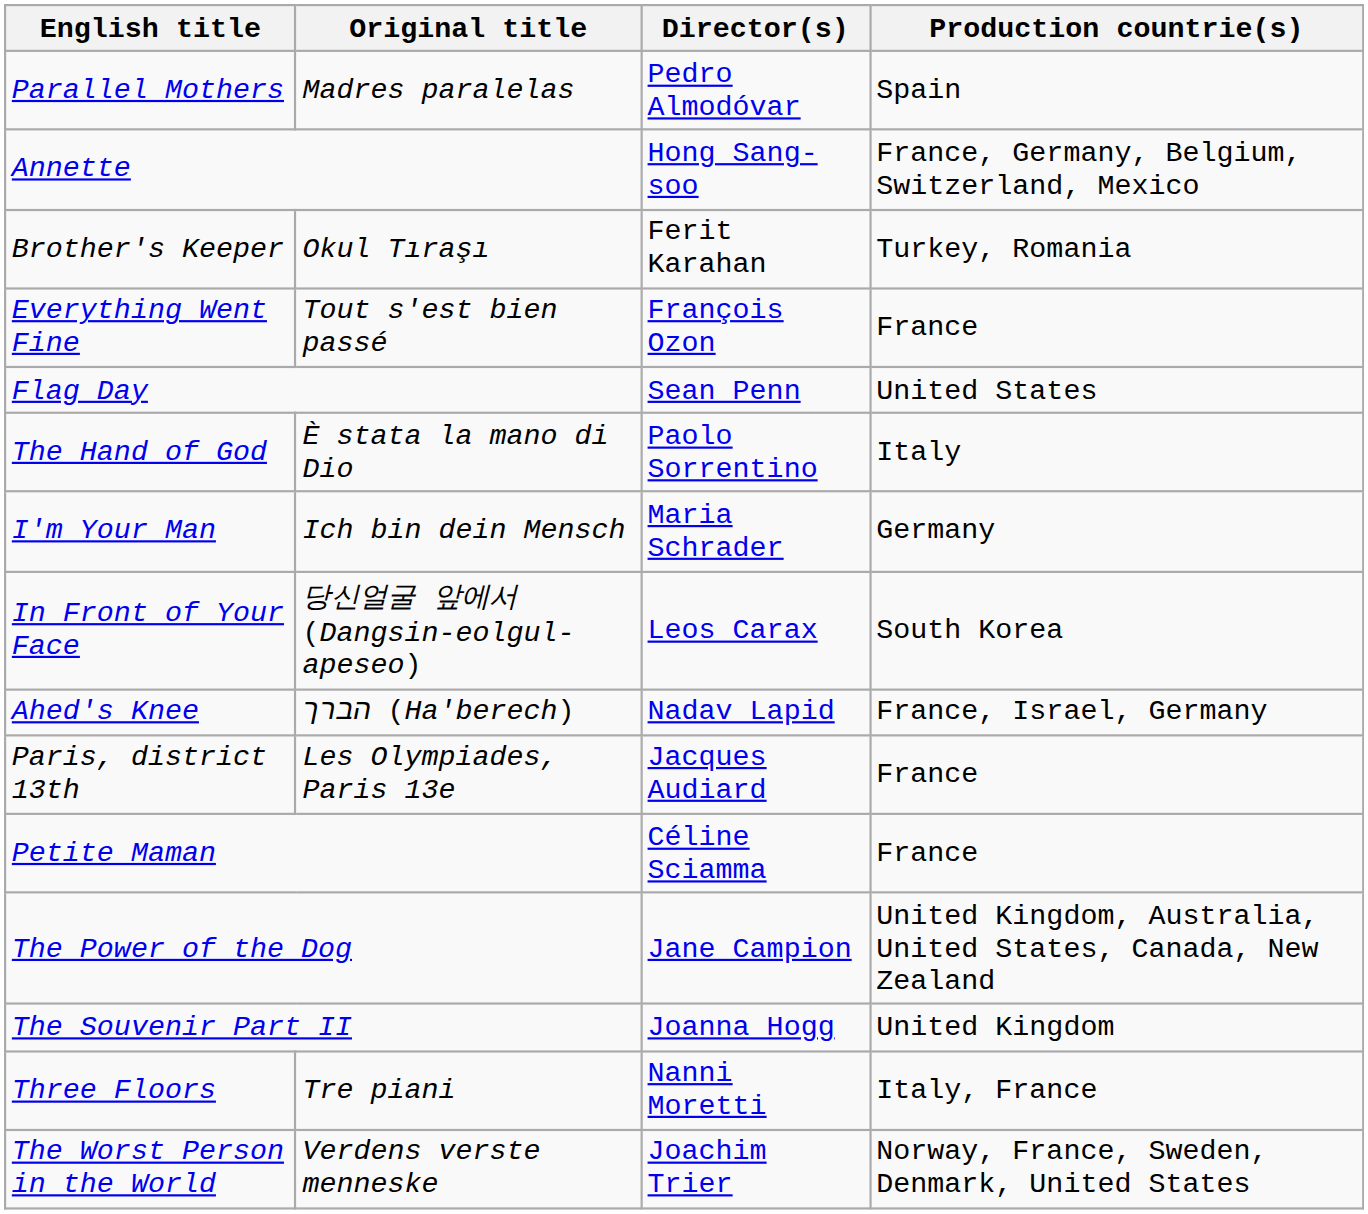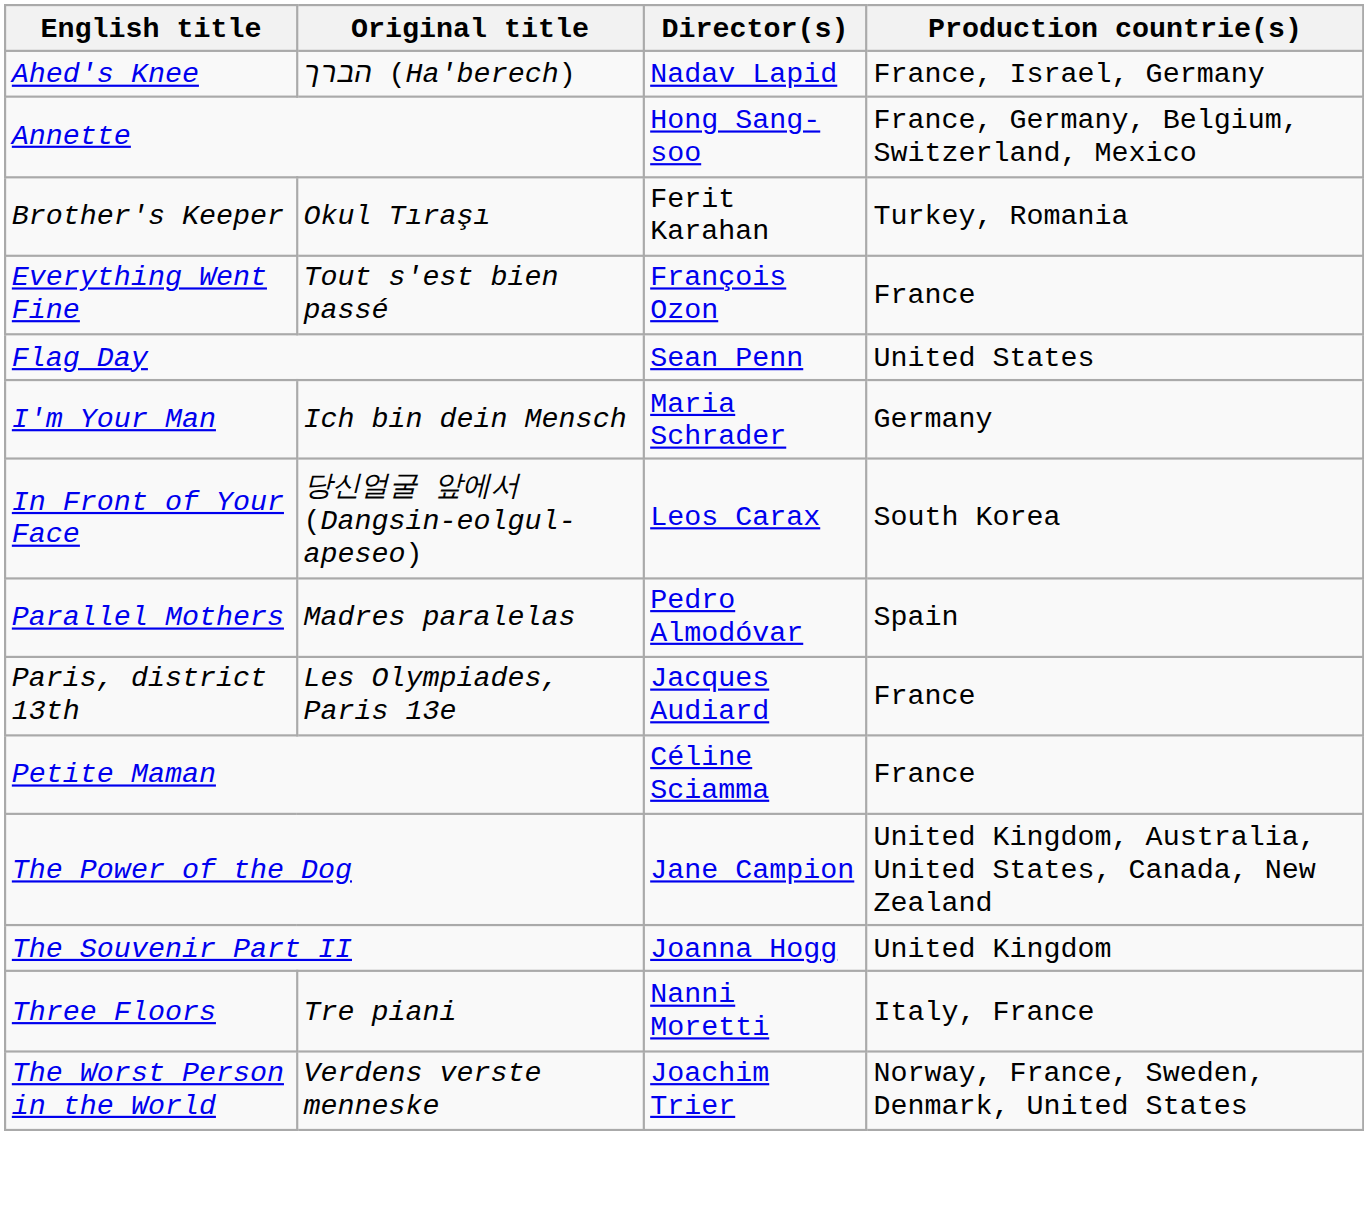rows swapped: Ahed's Knee <-> Parallel Mothers
- row: The Hand of God | È stata la mano di Dio | Paolo Sorrentino | Italy
